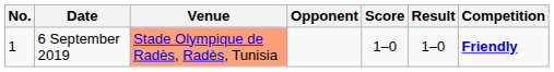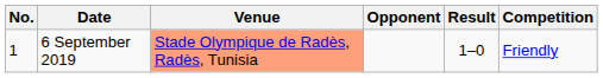- column: Score | 1–0
6 September 2019 | Competition: bold -> normal
